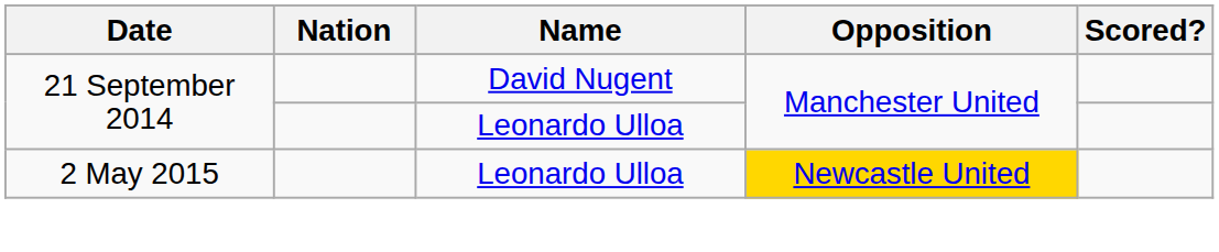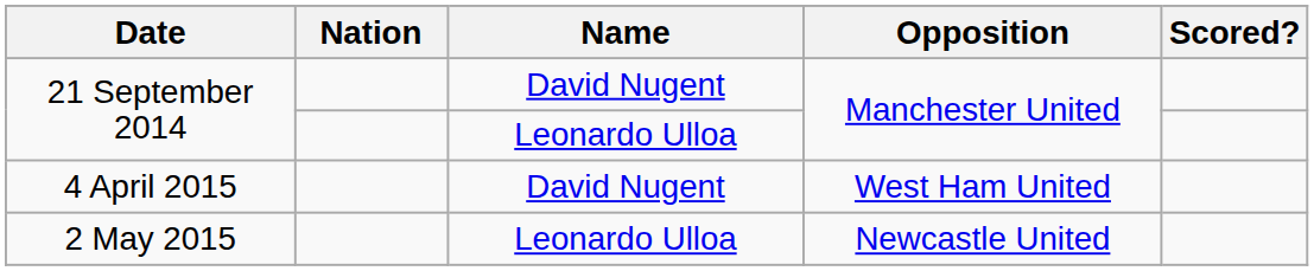+ row: 4 April 2015 | David Nugent | West Ham United
2 May 2015 | Opposition: gold background -> no background
